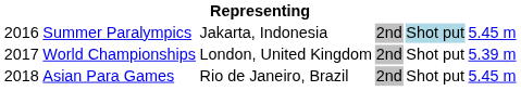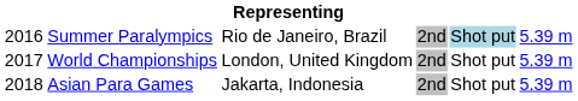Summer Paralympics | column 3: Jakarta, Indonesia -> Rio de Janeiro, Brazil
Summer Paralympics | column 6: 5.45 m -> 5.39 m
Asian Para Games | column 3: Rio de Janeiro, Brazil -> Jakarta, Indonesia
Asian Para Games | column 6: 5.45 m -> 5.39 m
